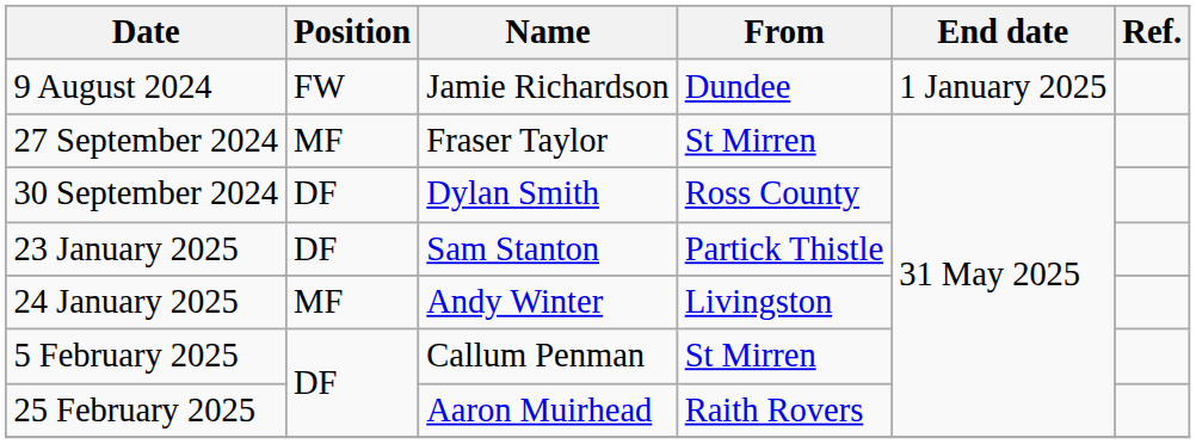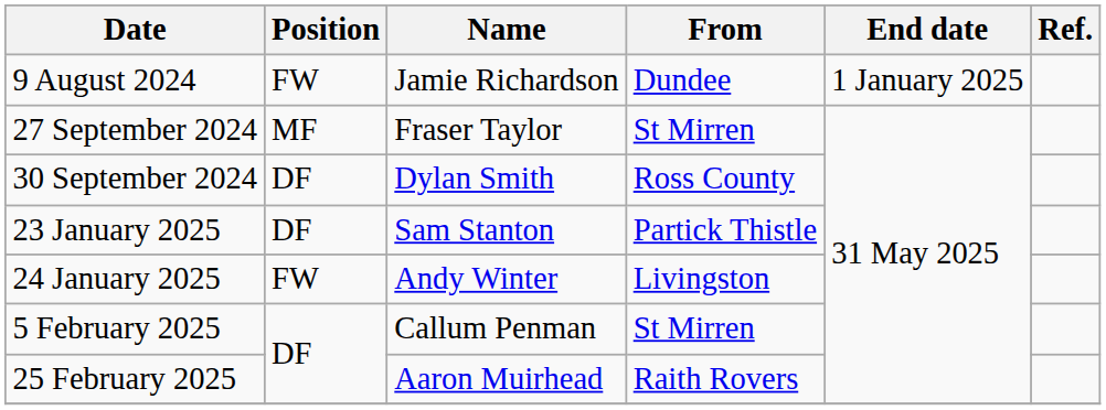24 January 2025 | Position: MF -> FW
